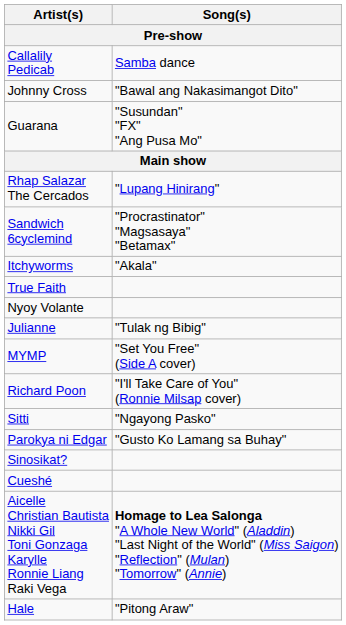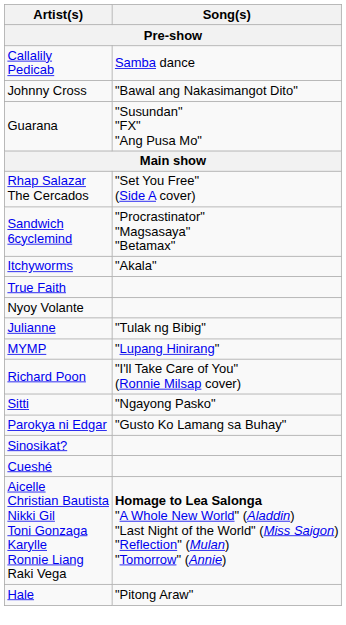Rhap Salazar The Cercados | Song(s): "Lupang Hinirang" -> "Set You Free" (Side A cover)
MYMP | Song(s): "Set You Free" (Side A cover) -> "Lupang Hinirang"
